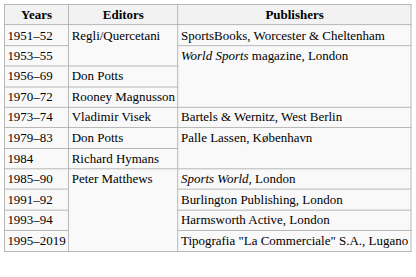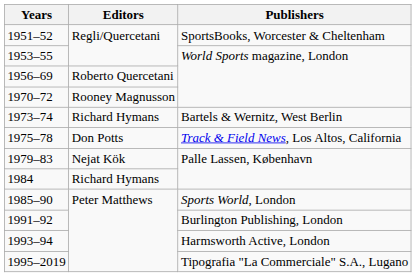1956–69 | Editors: Don Potts -> Roberto Quercetani
1973–74 | Editors: Vladimir Visek -> Richard Hymans
+ row: 1975–78 | Don Potts | Track & Field News, Los Altos, California
1979–83 | Editors: Don Potts -> Nejat Kök
